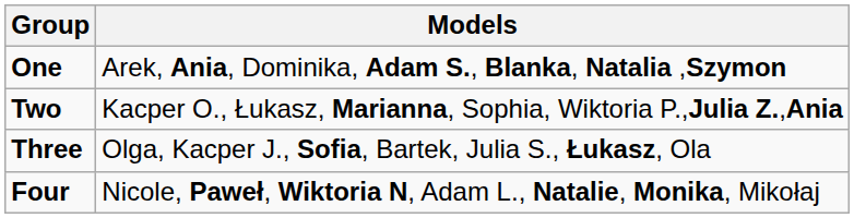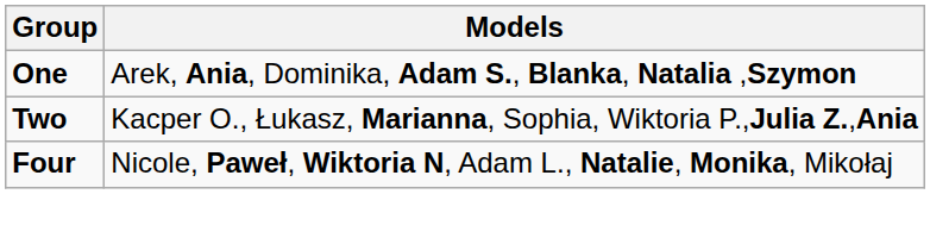- row: Three | Olga, Kacper J., Sofia, Bartek, Julia S., Łukasz, Ola
